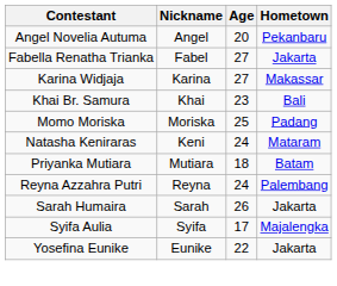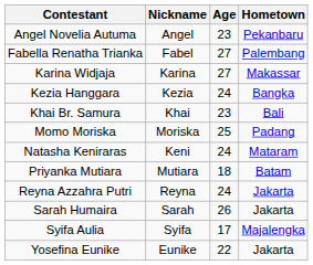Angel Novelia Autuma | Age: 20 -> 23
Fabella Renatha Trianka | Hometown: Jakarta -> Palembang
+ row: Kezia Hanggara | Kezia | 24 | Bangka
Reyna Azzahra Putri | Hometown: Palembang -> Jakarta
